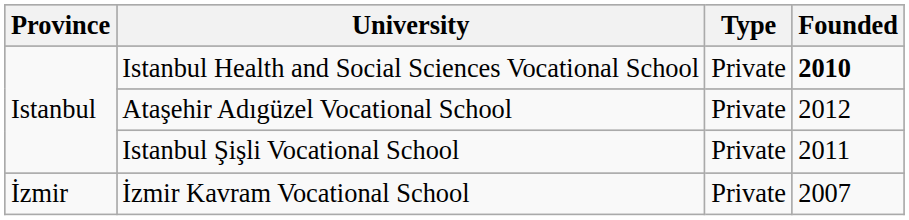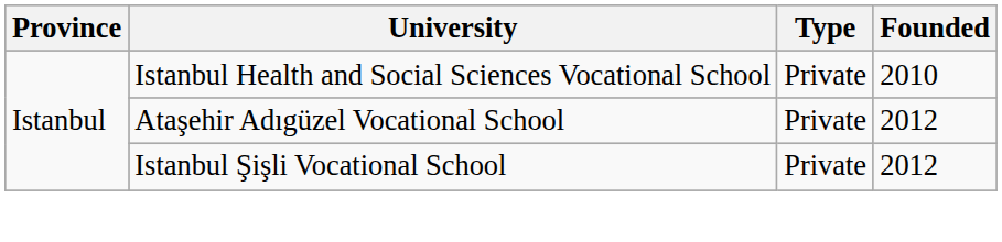Istanbul Health and Social Sciences Vocational School | Founded: bold -> normal
Istanbul Şişli Vocational School | Founded: 2011 -> 2012
- row: İzmir | İzmir Kavram Vocational School | Private | 2007
